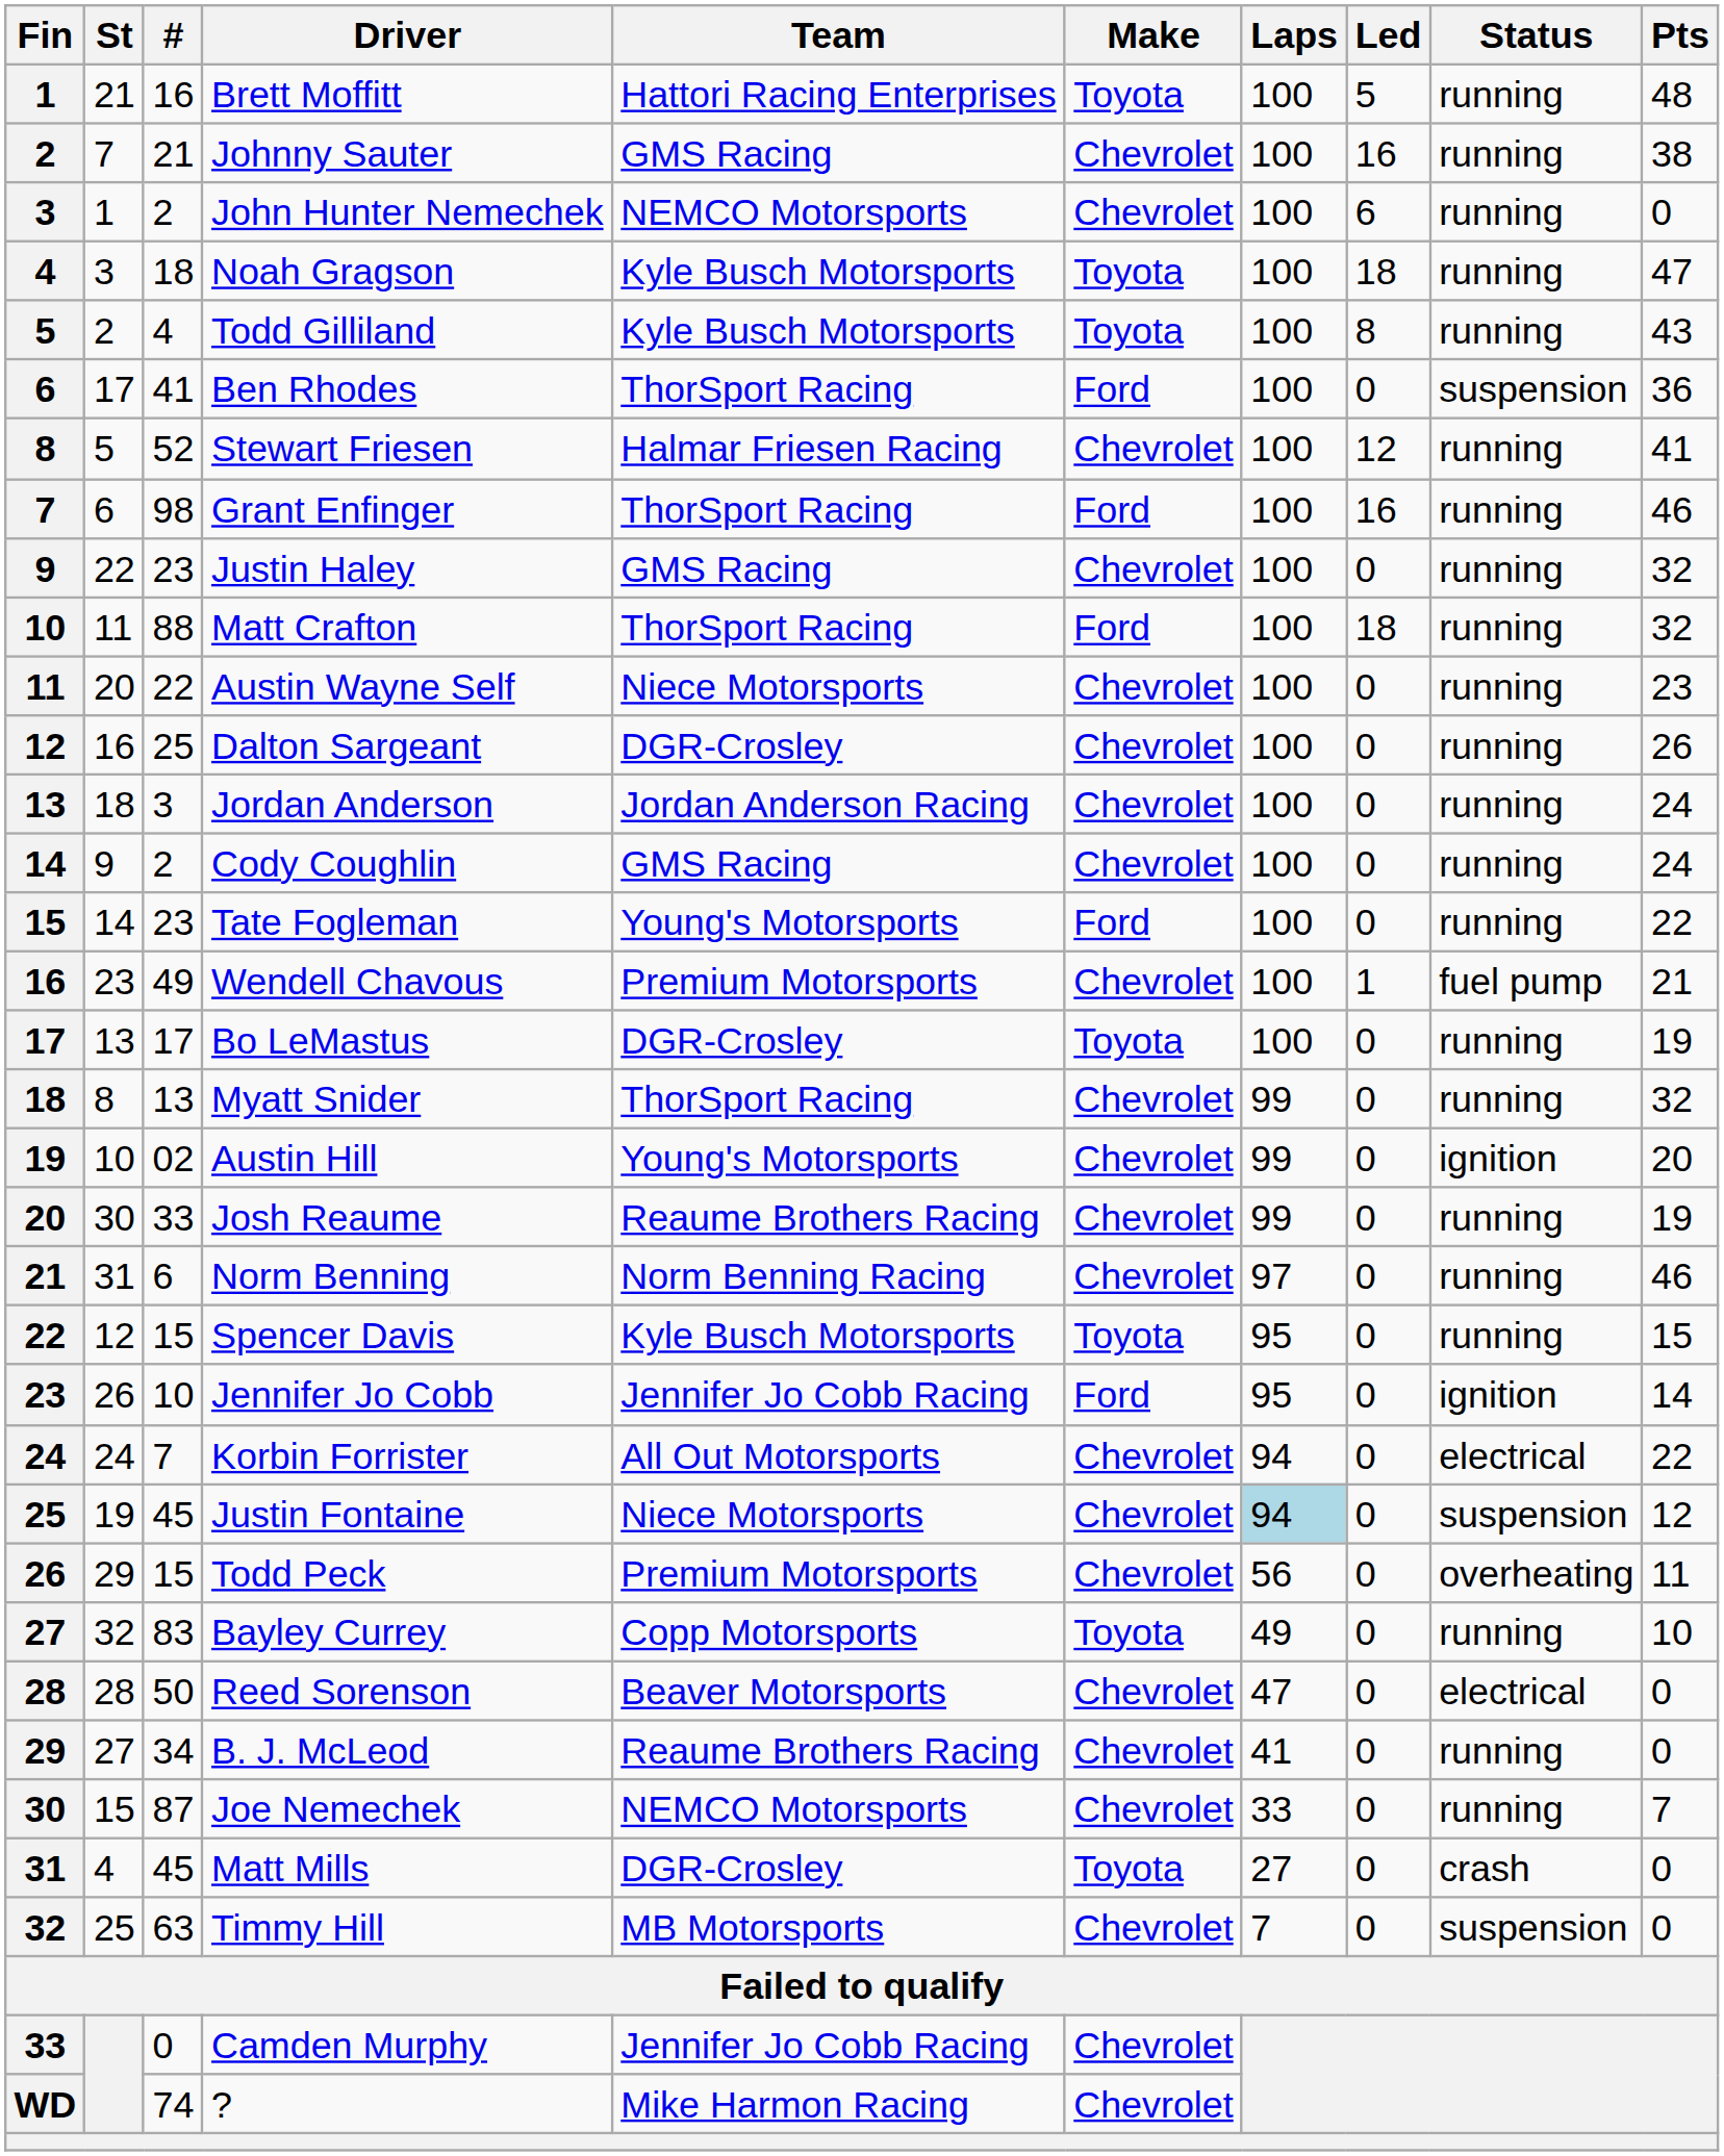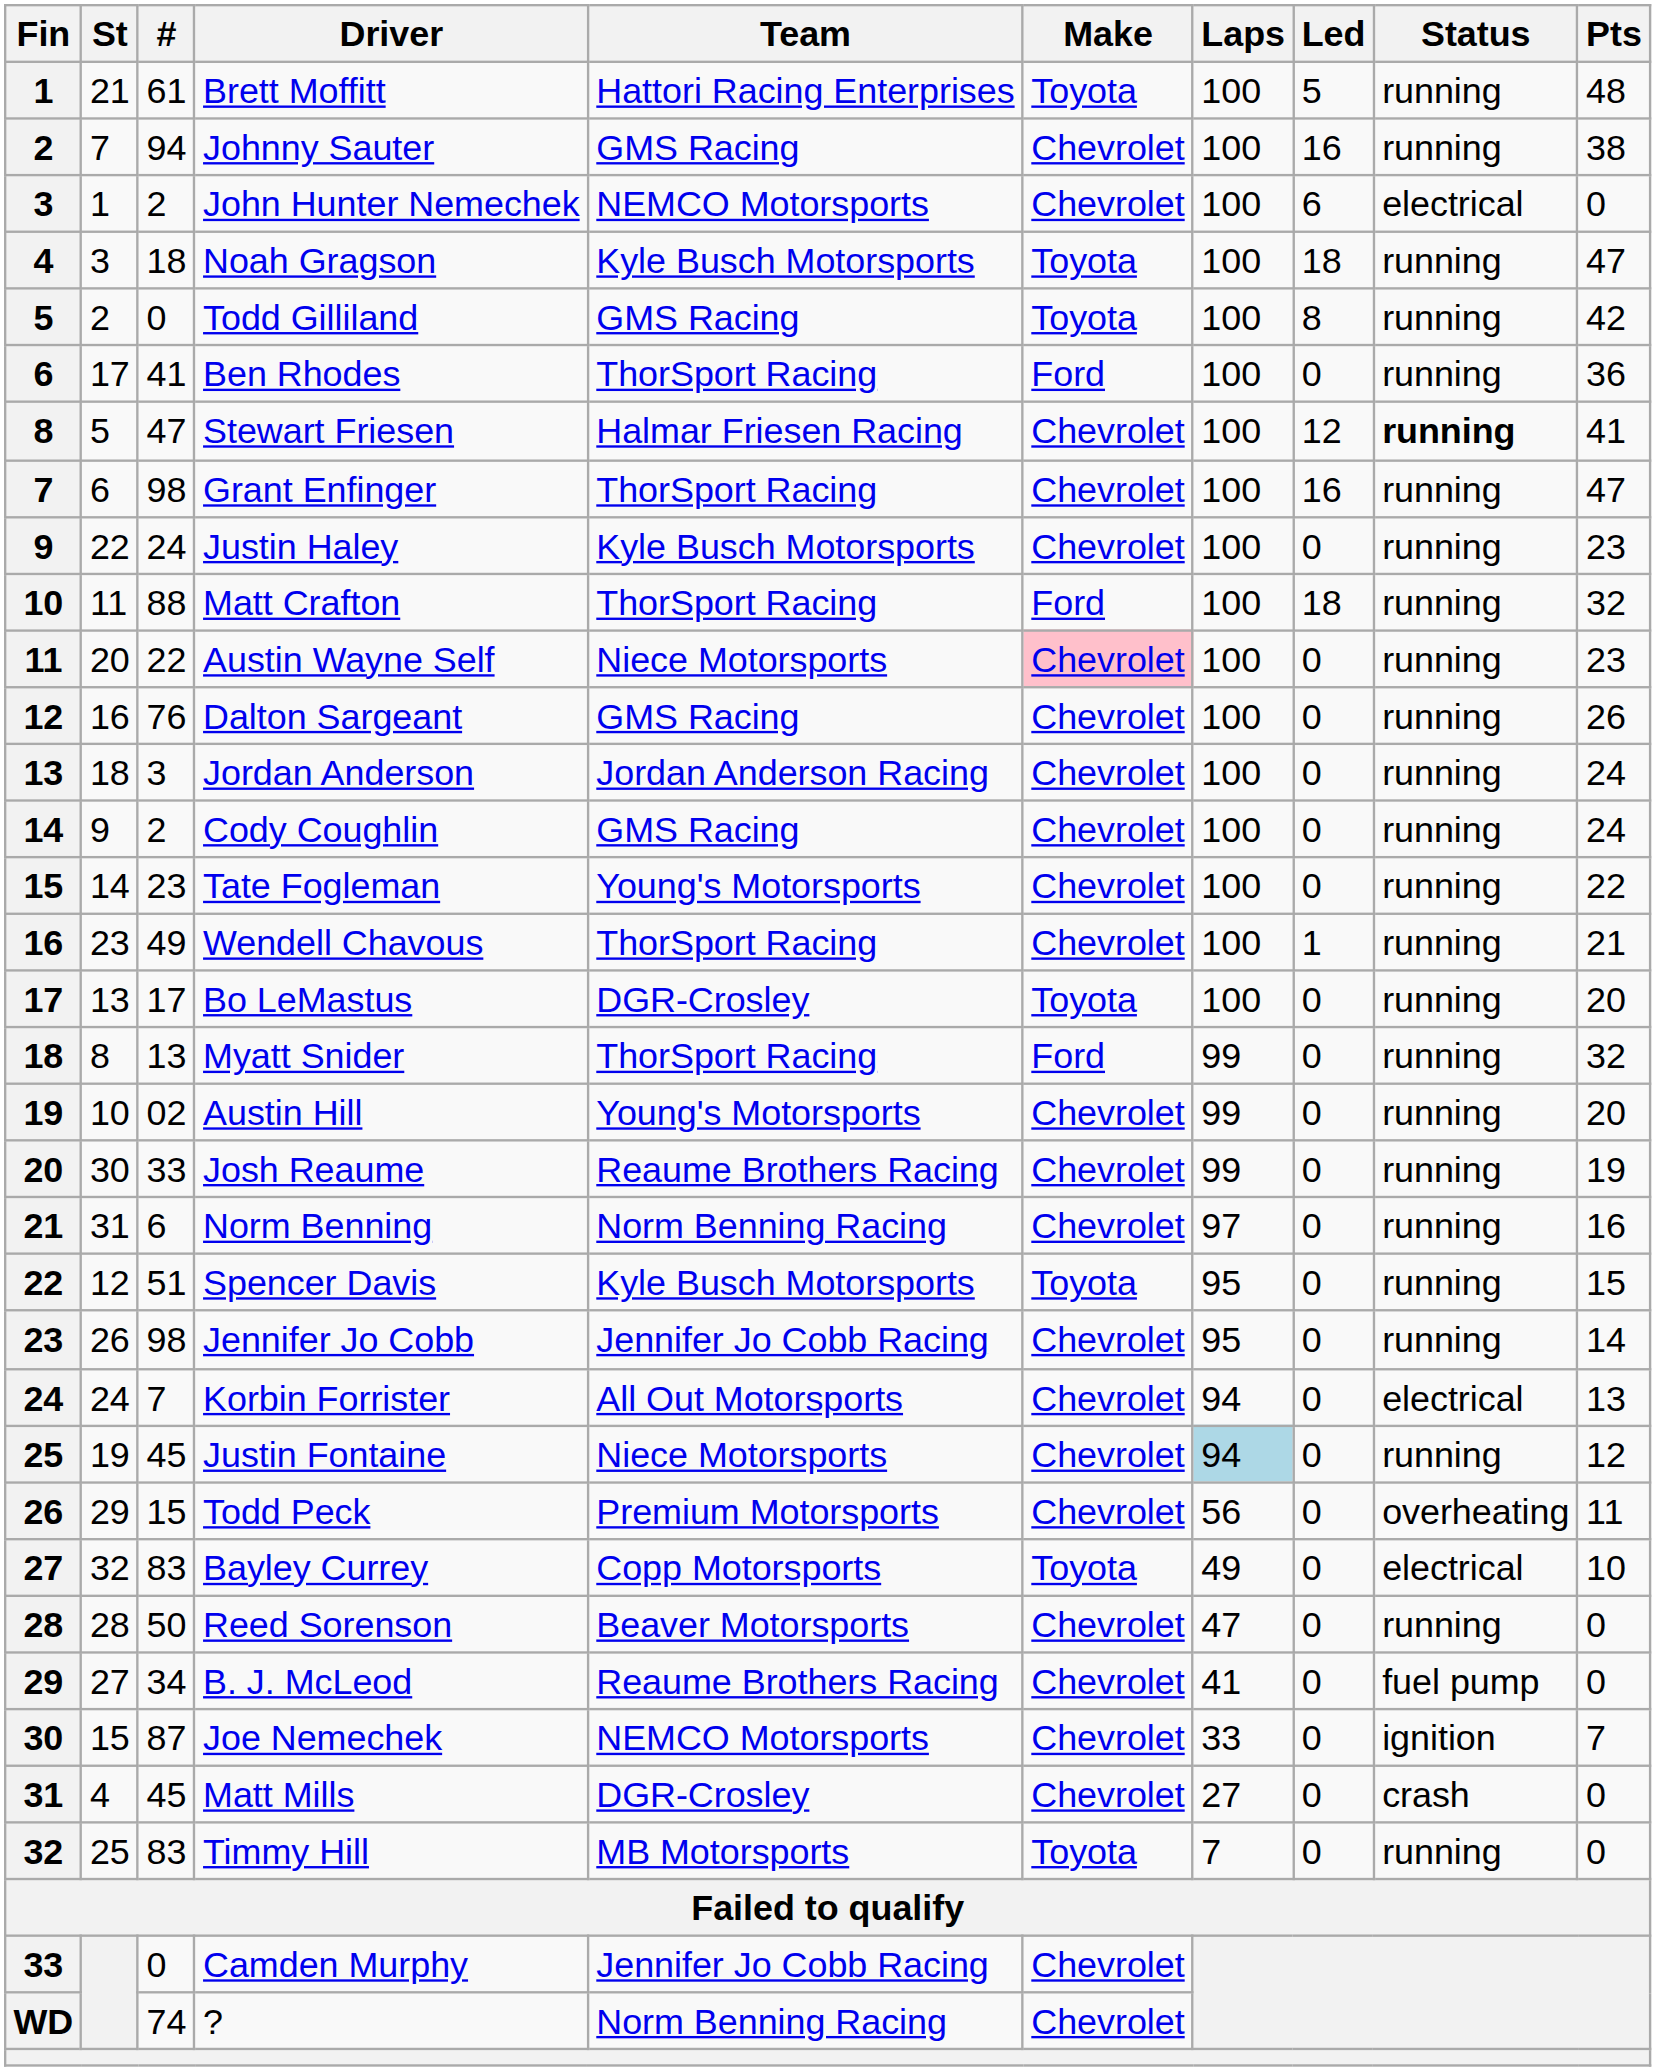Brett Moffitt | #: 16 -> 61
Johnny Sauter | #: 21 -> 94
John Hunter Nemechek | Status: running -> electrical
Todd Gilliland | #: 4 -> 0
Todd Gilliland | Team: Kyle Busch Motorsports -> GMS Racing
Todd Gilliland | Pts: 43 -> 42
Ben Rhodes | Status: suspension -> running
Stewart Friesen | #: 52 -> 47
Stewart Friesen | Status: normal -> bold
Grant Enfinger | Make: Ford -> Chevrolet
Grant Enfinger | Pts: 46 -> 47
Justin Haley | #: 23 -> 24
Justin Haley | Team: GMS Racing -> Kyle Busch Motorsports
Justin Haley | Pts: 32 -> 23
Austin Wayne Self | Make: no background -> pink background
Dalton Sargeant | #: 25 -> 76
Dalton Sargeant | Team: DGR-Crosley -> GMS Racing
Tate Fogleman | Make: Ford -> Chevrolet
Wendell Chavous | Team: Premium Motorsports -> ThorSport Racing
Wendell Chavous | Status: fuel pump -> running
Bo LeMastus | Pts: 19 -> 20
Myatt Snider | Make: Chevrolet -> Ford
Austin Hill | Status: ignition -> running
Norm Benning | Pts: 46 -> 16
Spencer Davis | #: 15 -> 51
Jennifer Jo Cobb | #: 10 -> 98
Jennifer Jo Cobb | Make: Ford -> Chevrolet
Jennifer Jo Cobb | Status: ignition -> running
Korbin Forrister | Pts: 22 -> 13
Justin Fontaine | Status: suspension -> running
Bayley Currey | Status: running -> electrical
Reed Sorenson | Status: electrical -> running
B. J. McLeod | Status: running -> fuel pump
Joe Nemechek | Status: running -> ignition
Matt Mills | Make: Toyota -> Chevrolet
Timmy Hill | #: 63 -> 83
Timmy Hill | Make: Chevrolet -> Toyota
Timmy Hill | Status: suspension -> running
? | Team: Mike Harmon Racing -> Norm Benning Racing
